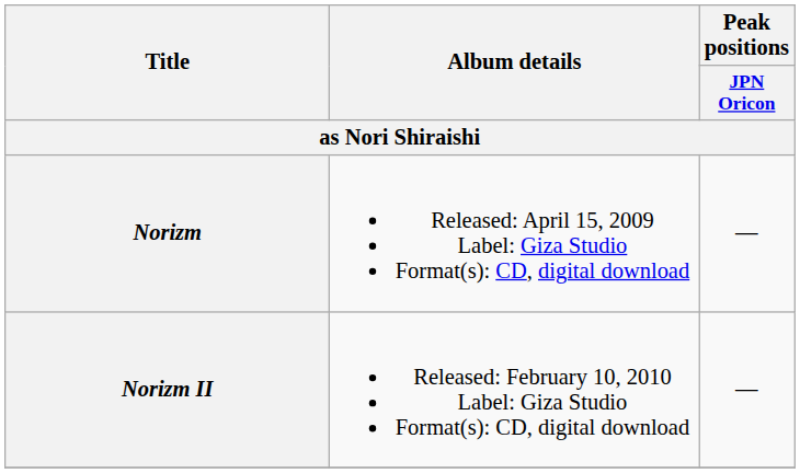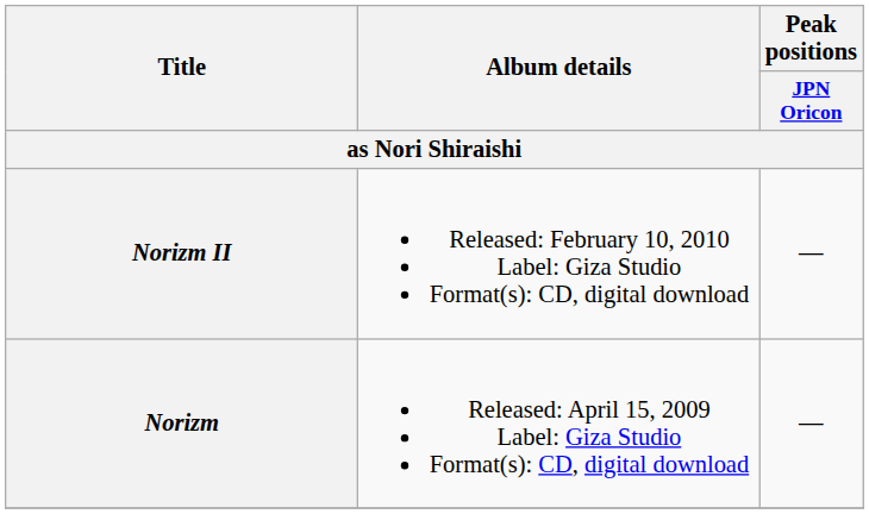rows swapped: Norizm <-> Norizm II
